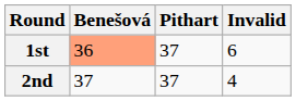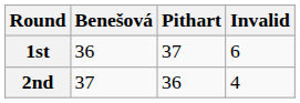1st | Benešová: lightsalmon background -> no background
2nd | Pithart: 37 -> 36
